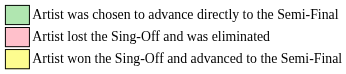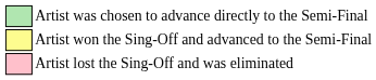rows swapped: Artist won the Sing-Off and advanced to the Semi-Final <-> Artist lost the Sing-Off and was eliminated
